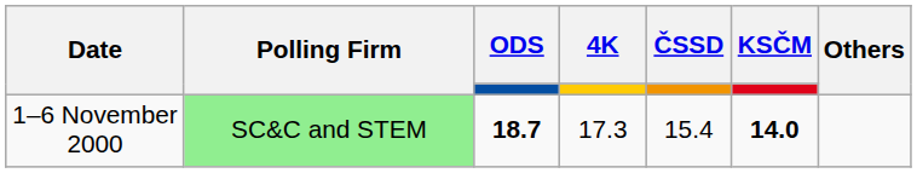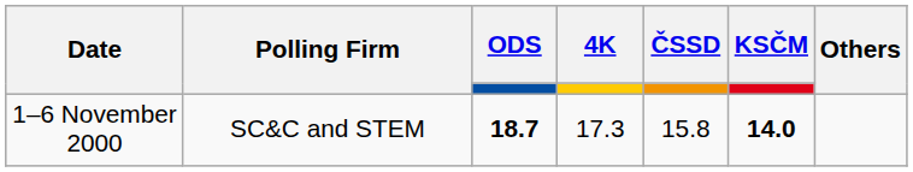1–6 November 2000 | Polling Firm: lightgreen background -> no background
1–6 November 2000 | ČSSD: 15.4 -> 15.8
